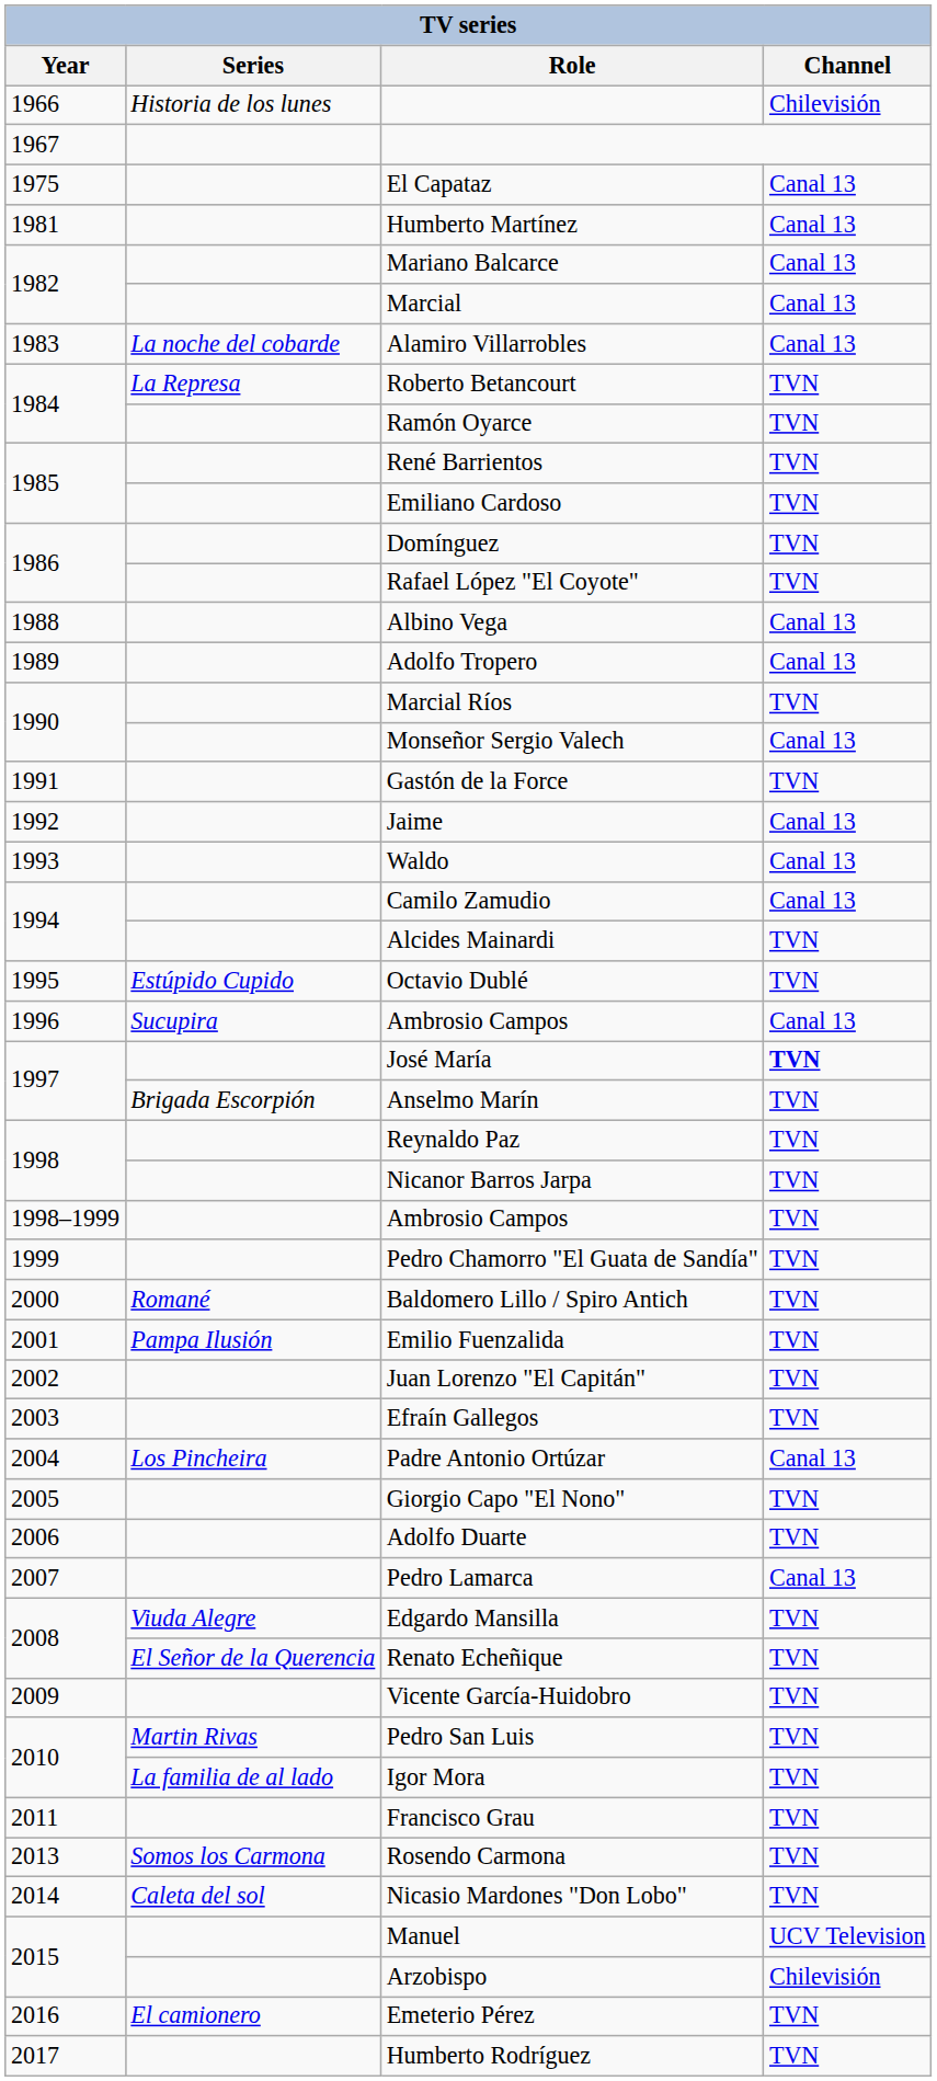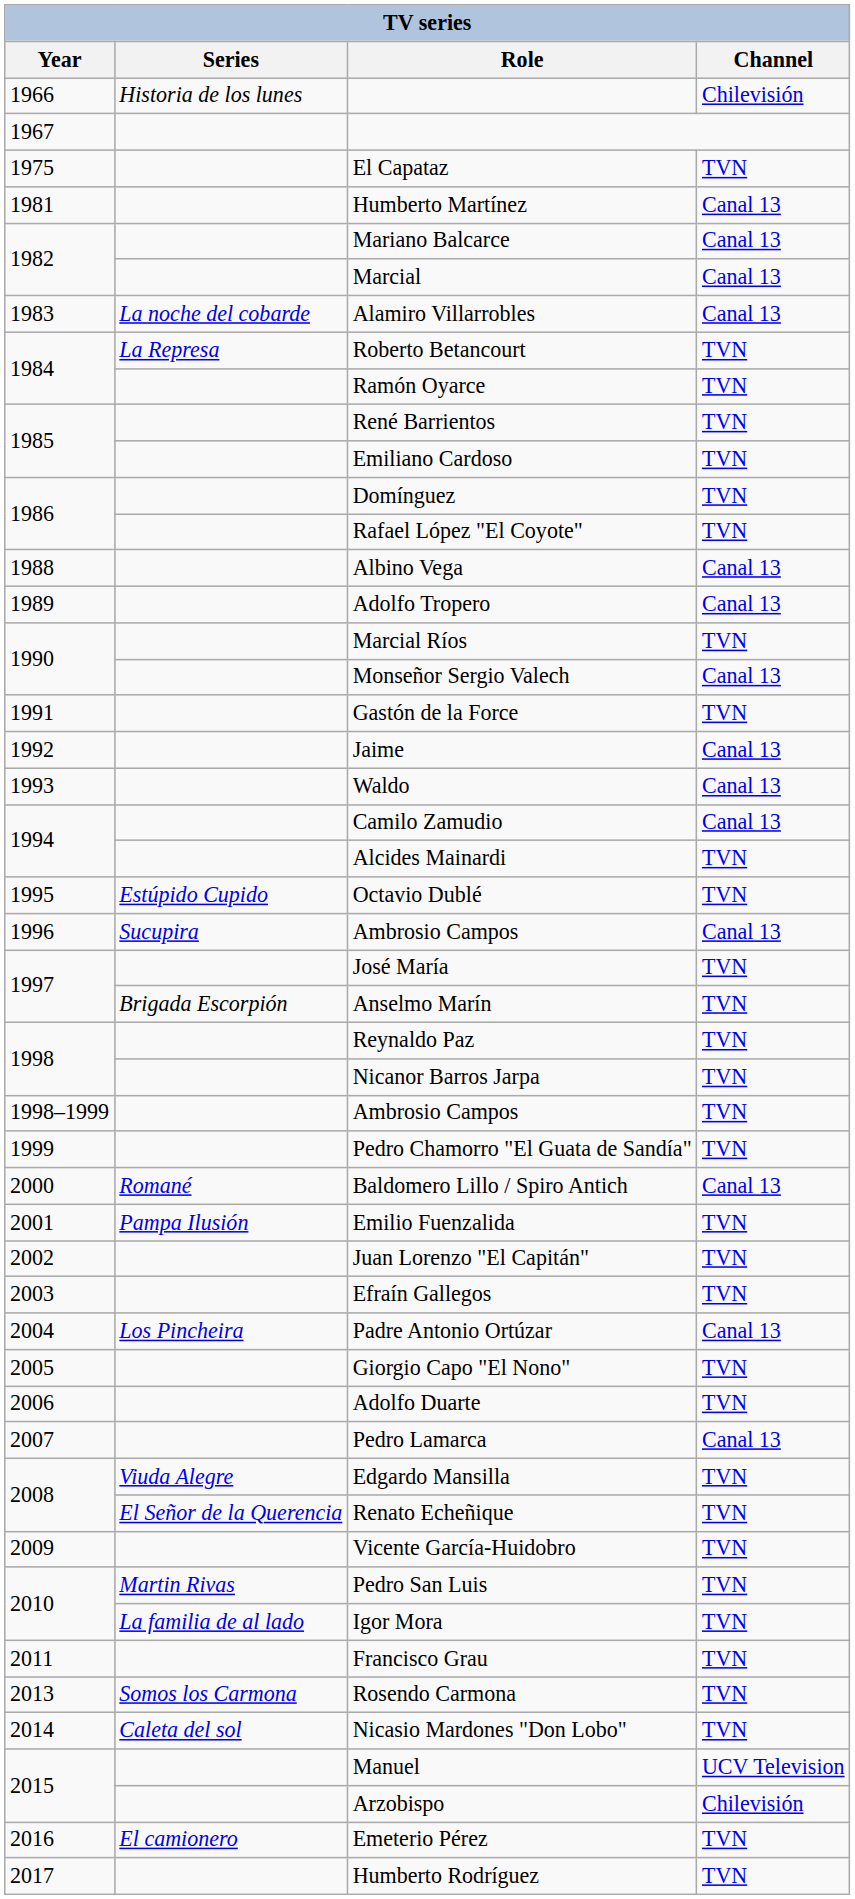El Capataz | Channel: Canal 13 -> TVN
José María | Channel: bold -> normal
Baldomero Lillo / Spiro Antich | Channel: TVN -> Canal 13
